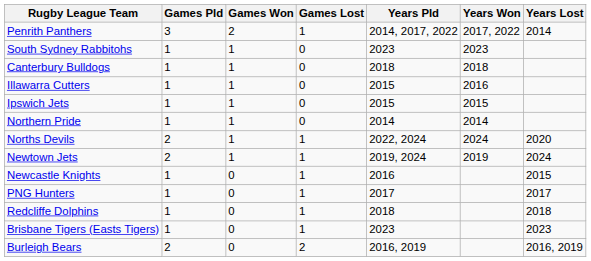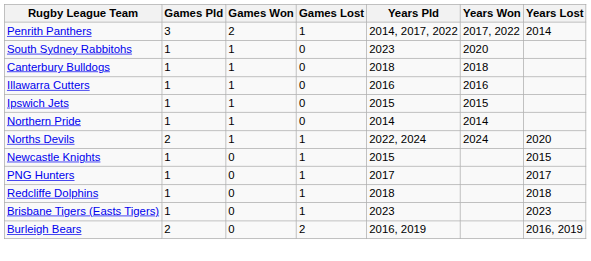South Sydney Rabbitohs | Years Won: 2023 -> 2020
Illawarra Cutters | Years Pld: 2015 -> 2016
- row: Newtown Jets | 2 | 1 | 1 | 2019, 2024 | 2019 | 2024
Newcastle Knights | Years Pld: 2016 -> 2015
